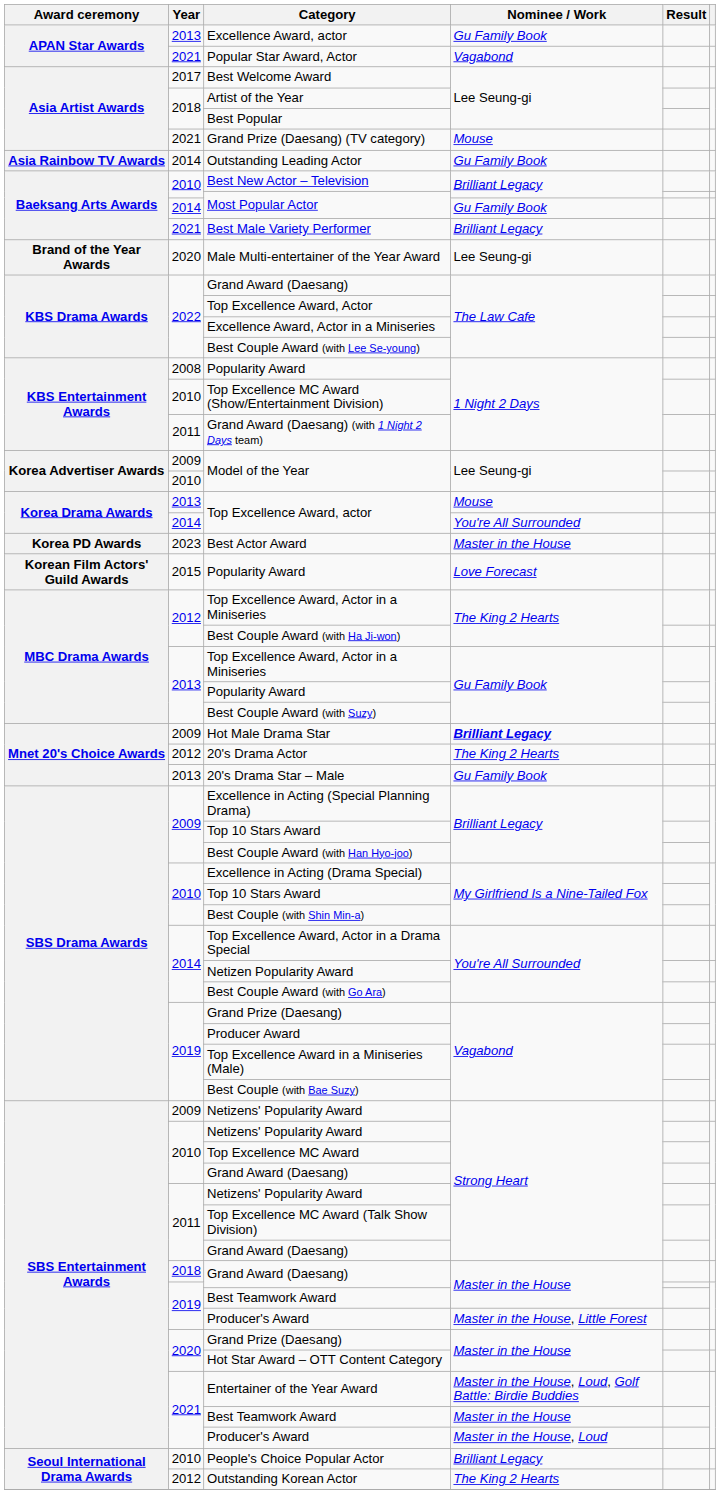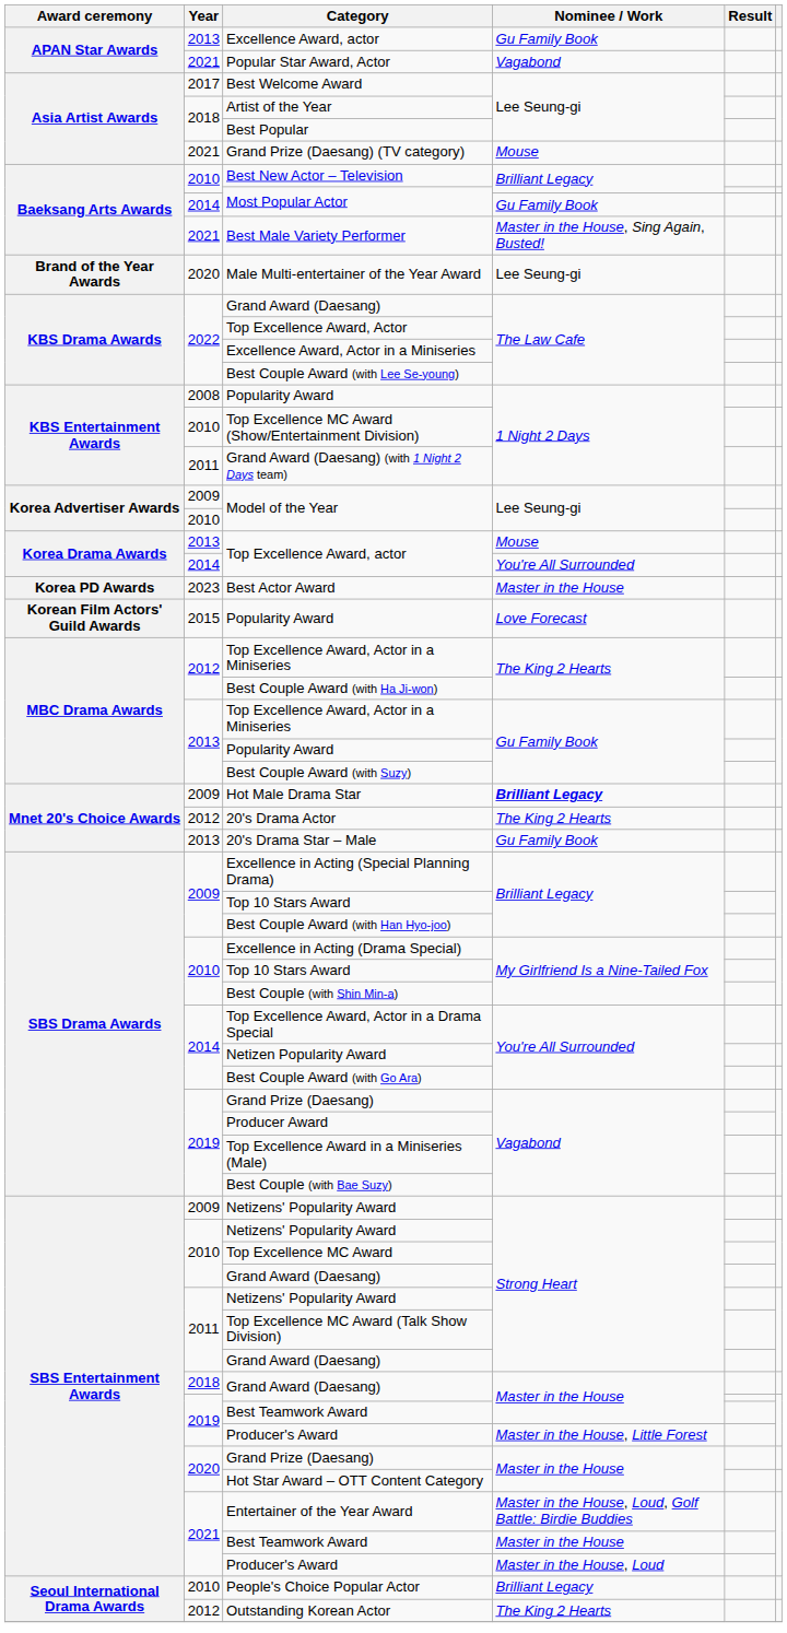- row: Asia Rainbow TV Awards | 2014 | Outstanding Leading Actor | Gu Family Book
Best Male Variety Performer | Nominee / Work: Brilliant Legacy -> Master in the House, Sing Again, Busted!
